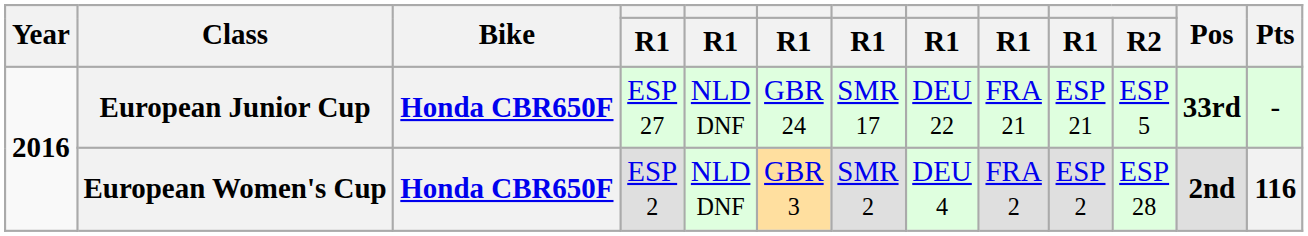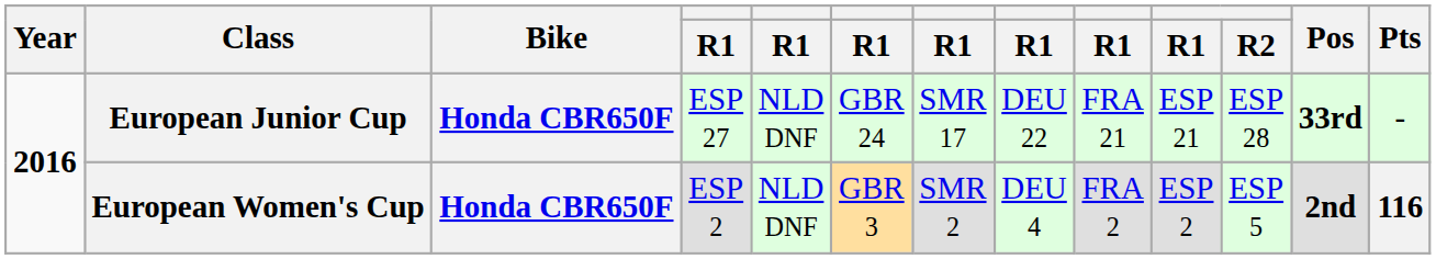European Junior Cup | R2: ESP 5 -> ESP 28
European Women's Cup | R2: ESP 28 -> ESP 5
